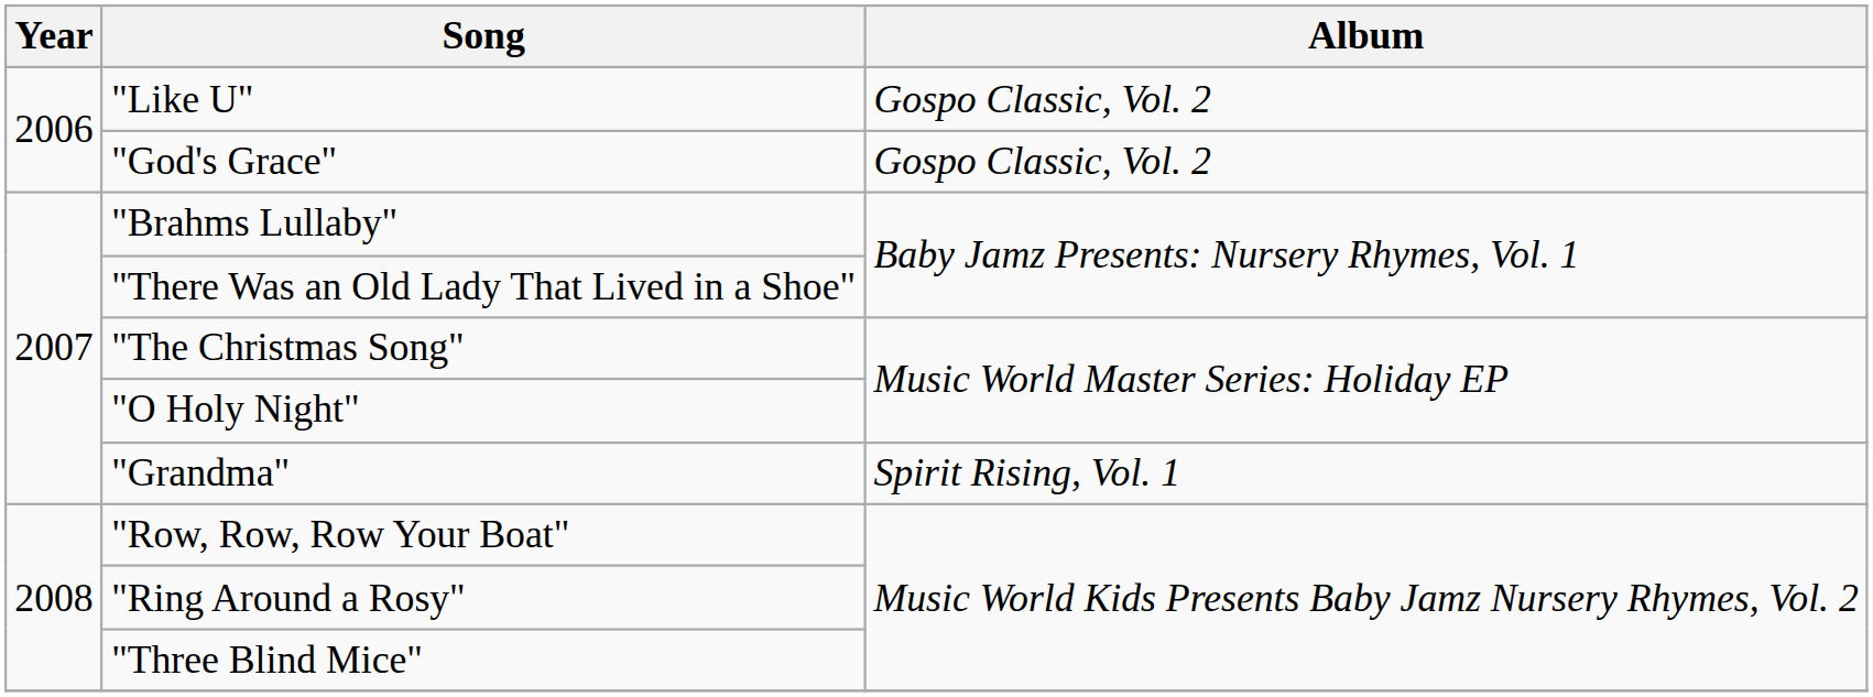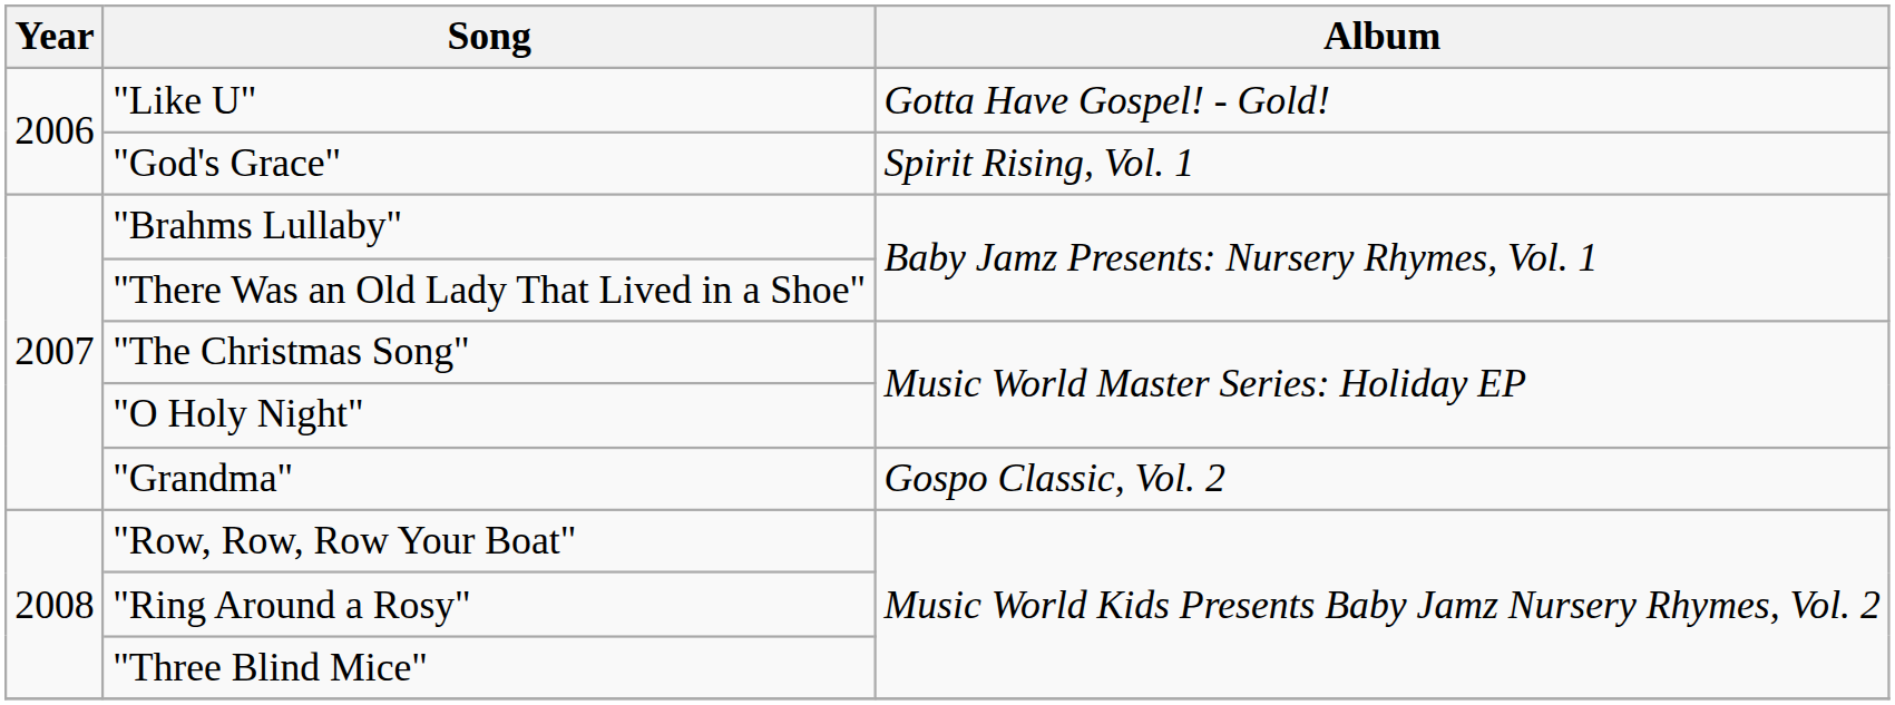"Like U" | Album: Gospo Classic, Vol. 2 -> Gotta Have Gospel! - Gold!
"God's Grace" | Album: Gospo Classic, Vol. 2 -> Spirit Rising, Vol. 1
"Grandma" | Album: Spirit Rising, Vol. 1 -> Gospo Classic, Vol. 2
